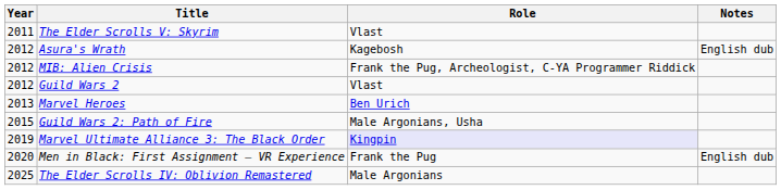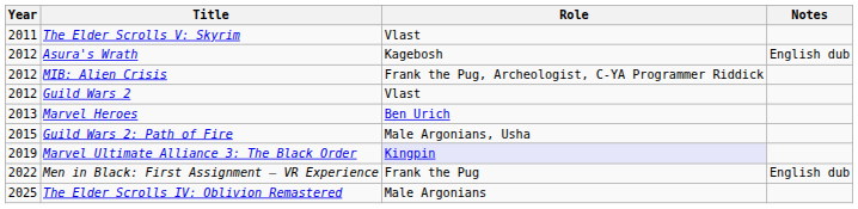Men in Black: First Assignment — VR Experience | Year: 2020 -> 2022
